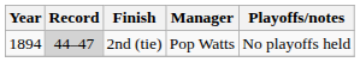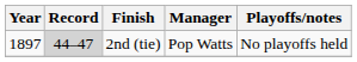2nd (tie) | Year: 1894 -> 1897
